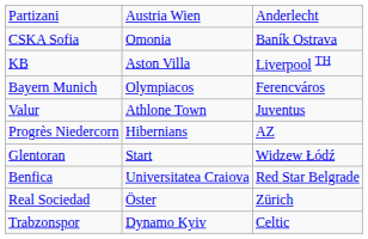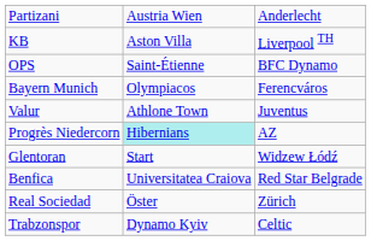- row: CSKA Sofia | Omonia | Baník Ostrava
+ row: OPS | Saint-Étienne | BFC Dynamo
Progrès Niedercorn | column 2: no background -> paleturquoise background
